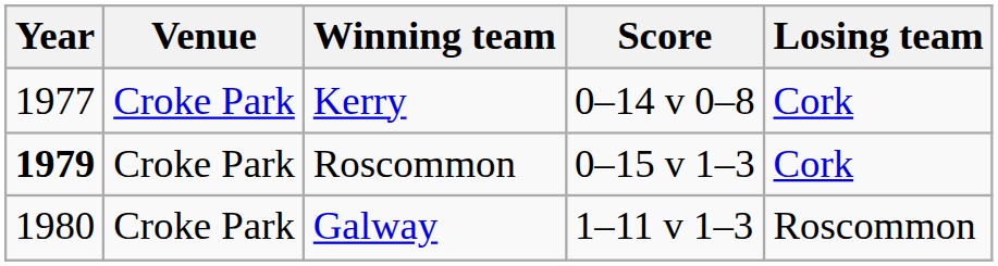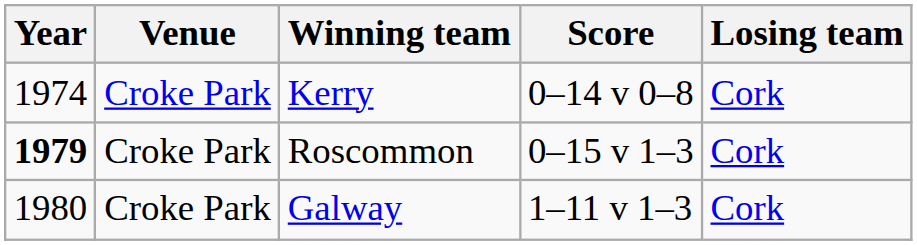Kerry | Year: 1977 -> 1974
Galway | Losing team: Roscommon -> Cork
